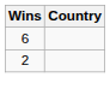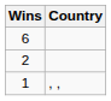+ row: 1 | , ,
